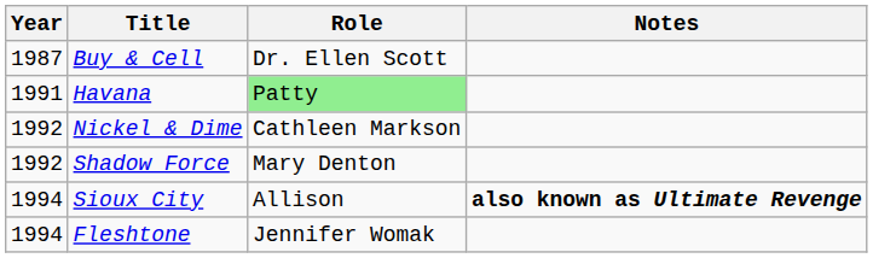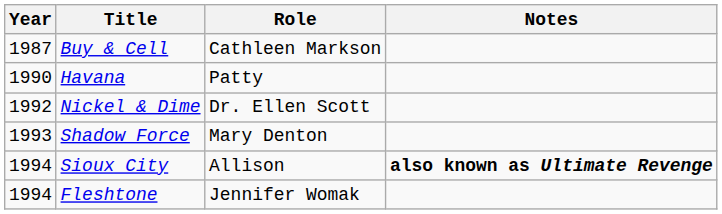Buy & Cell | Role: Dr. Ellen Scott -> Cathleen Markson
Havana | Year: 1991 -> 1990
Havana | Role: lightgreen background -> no background
Nickel & Dime | Role: Cathleen Markson -> Dr. Ellen Scott
Shadow Force | Year: 1992 -> 1993
